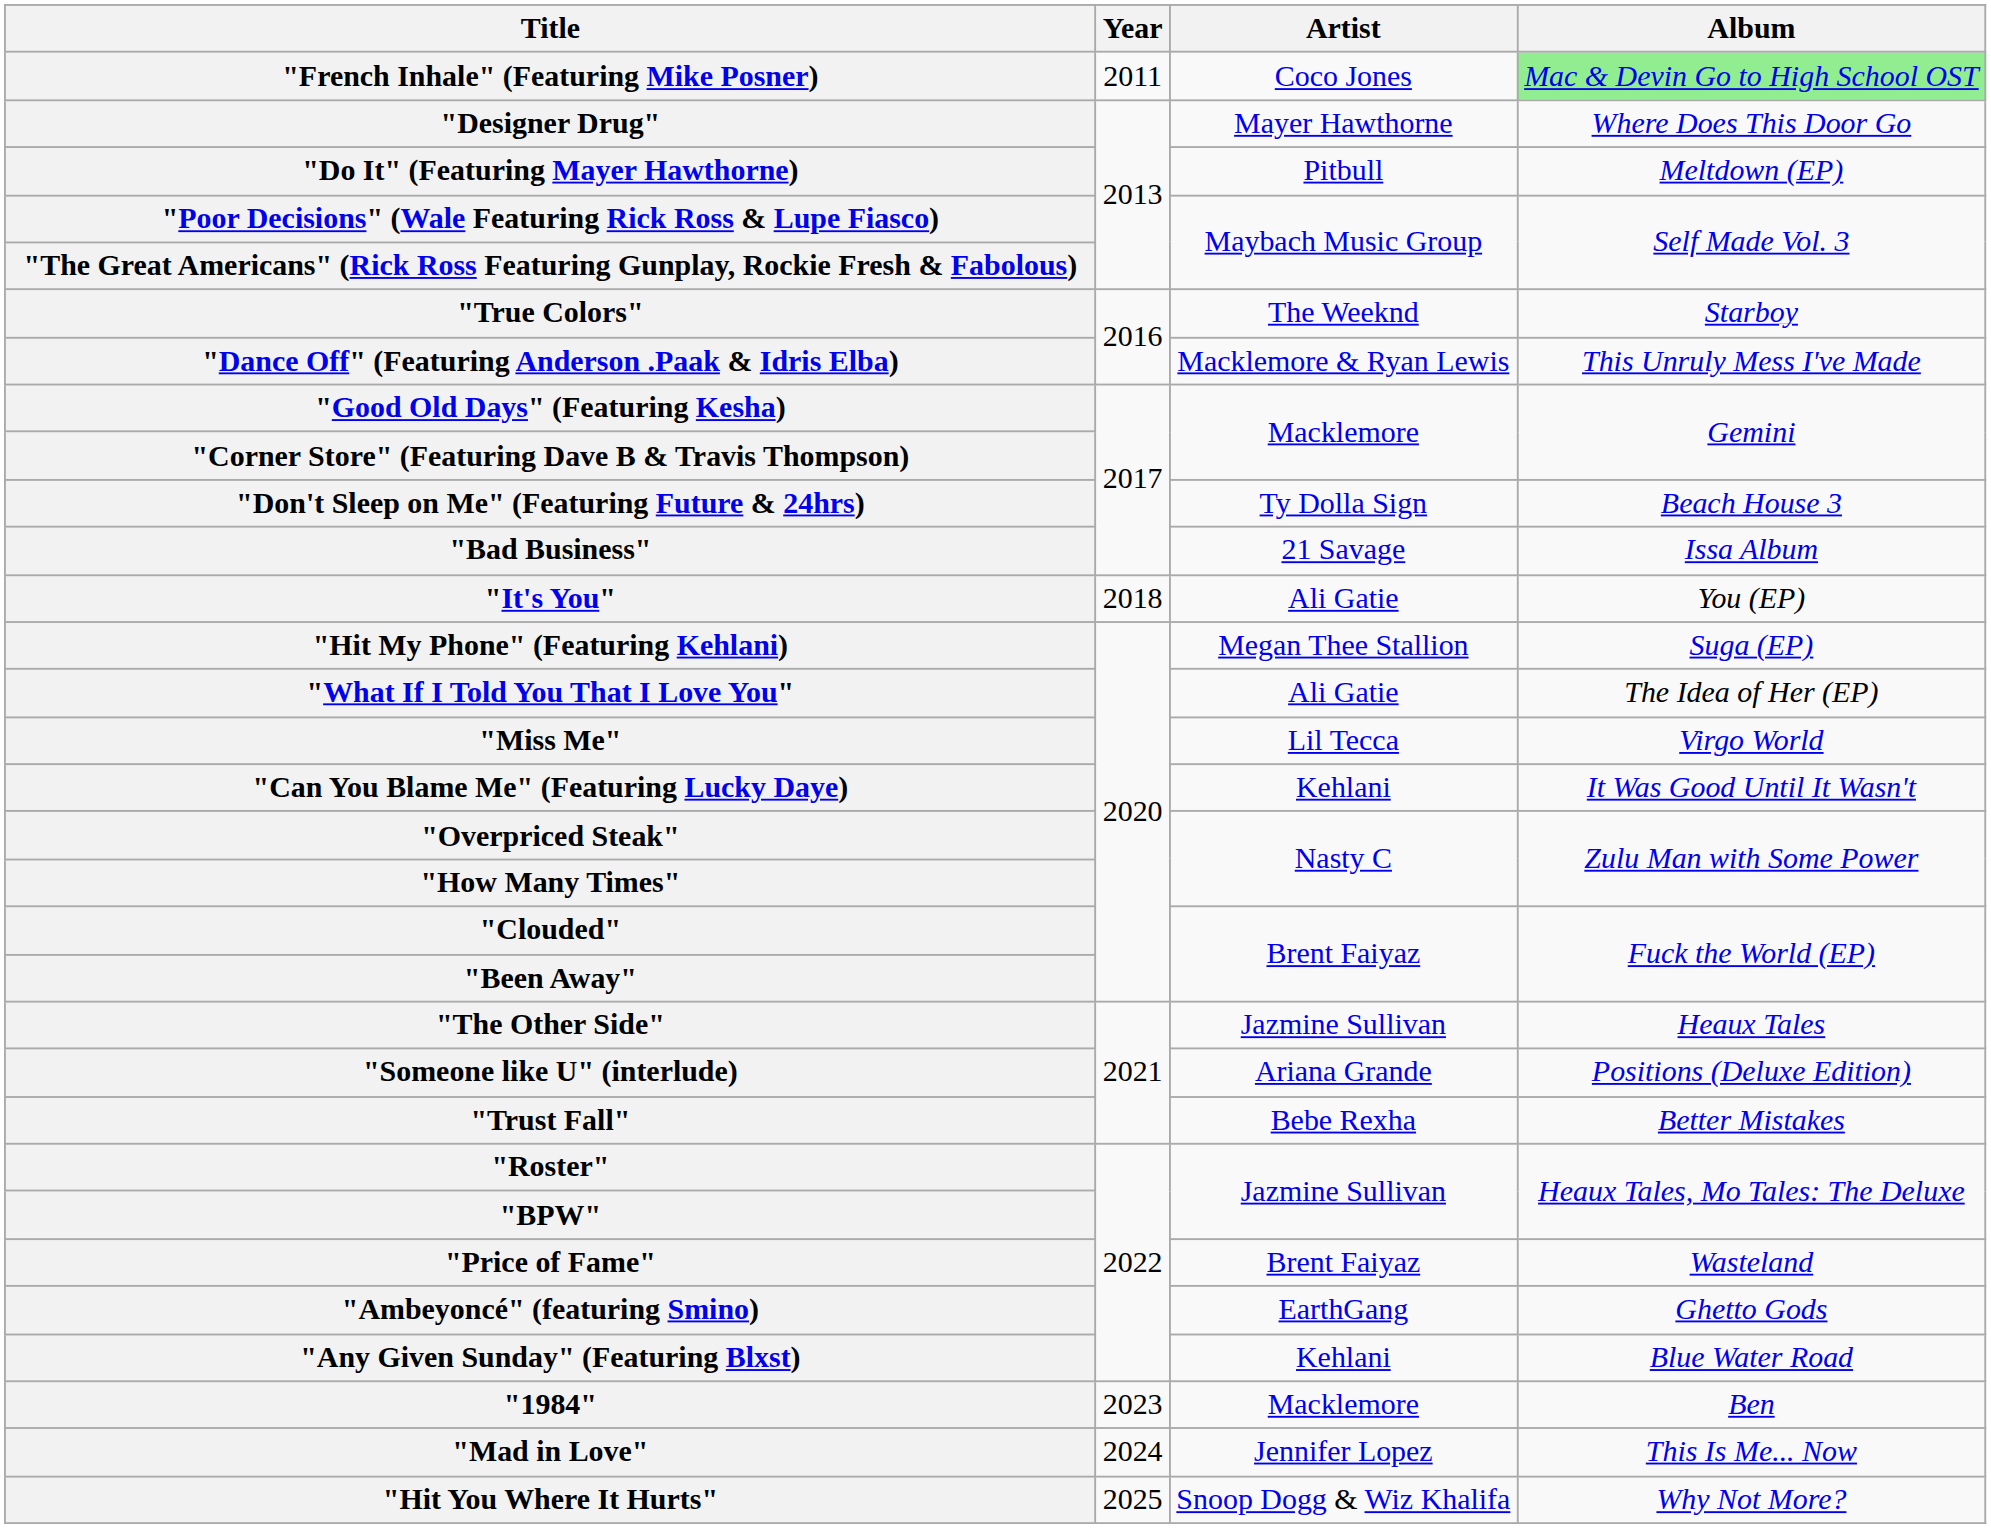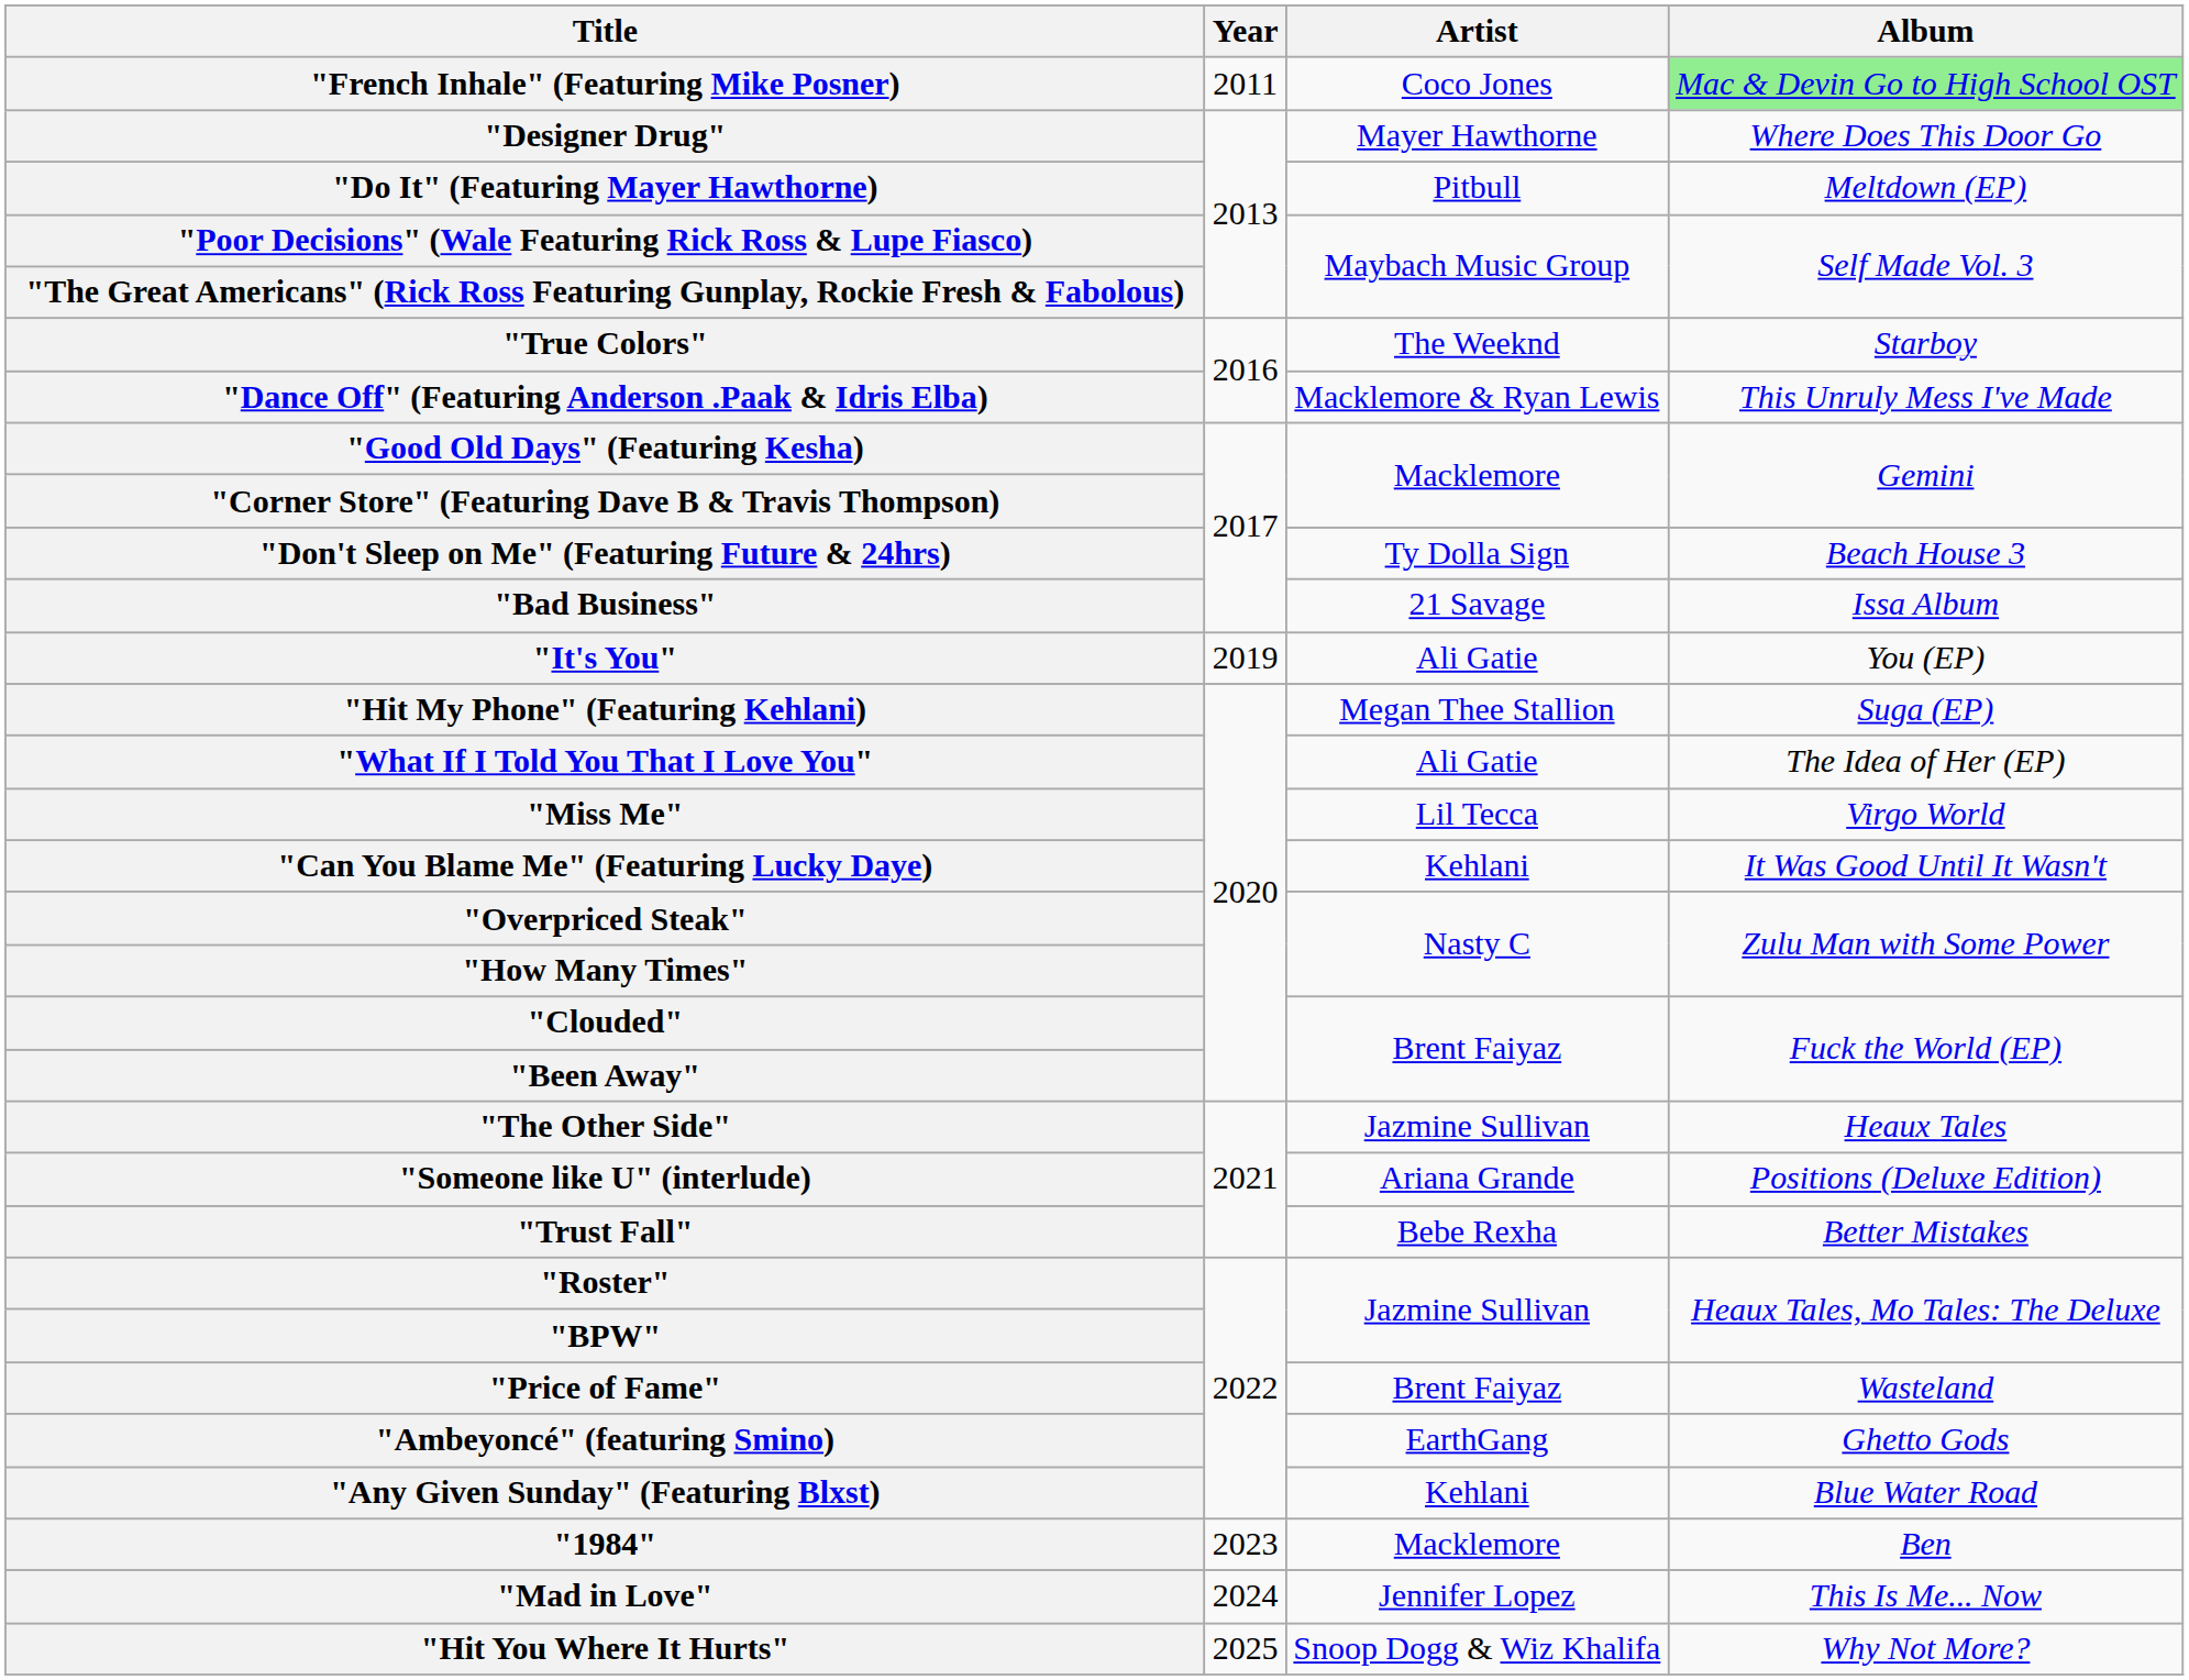"It's You" | Year: 2018 -> 2019
